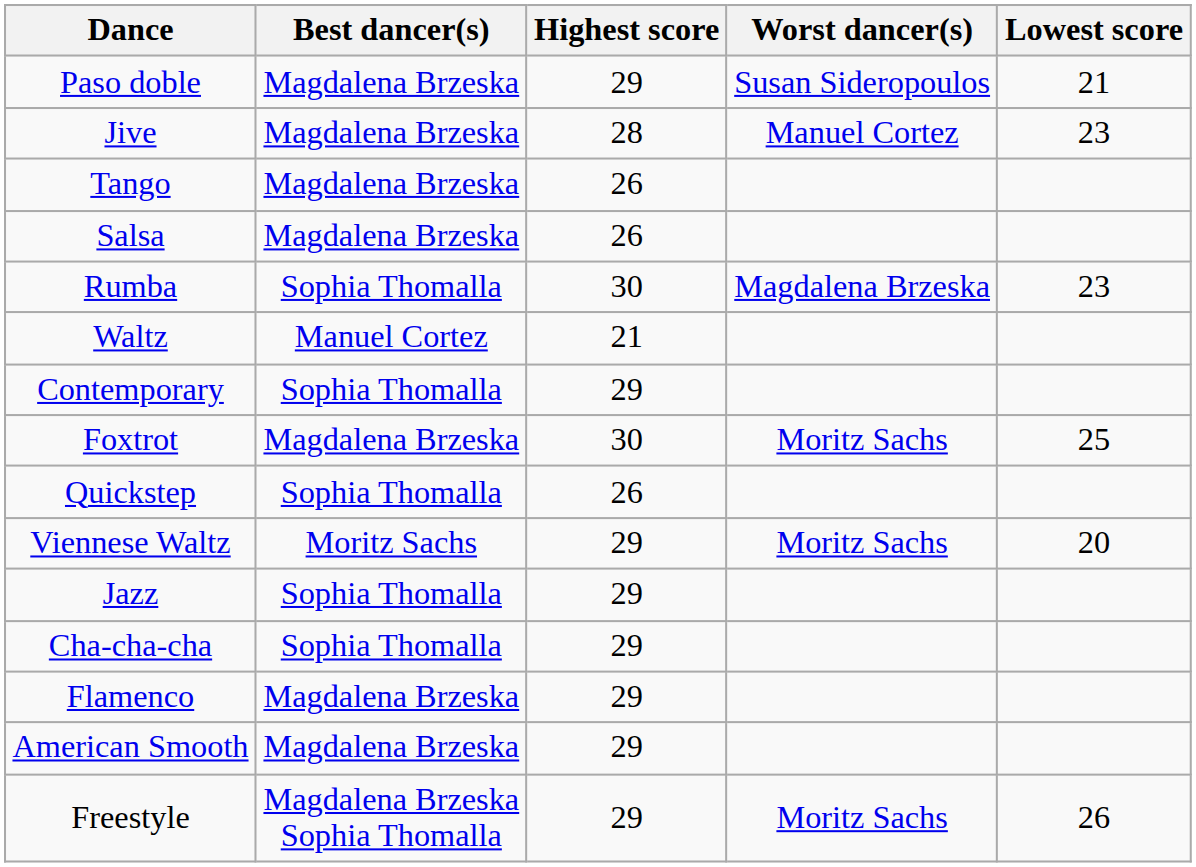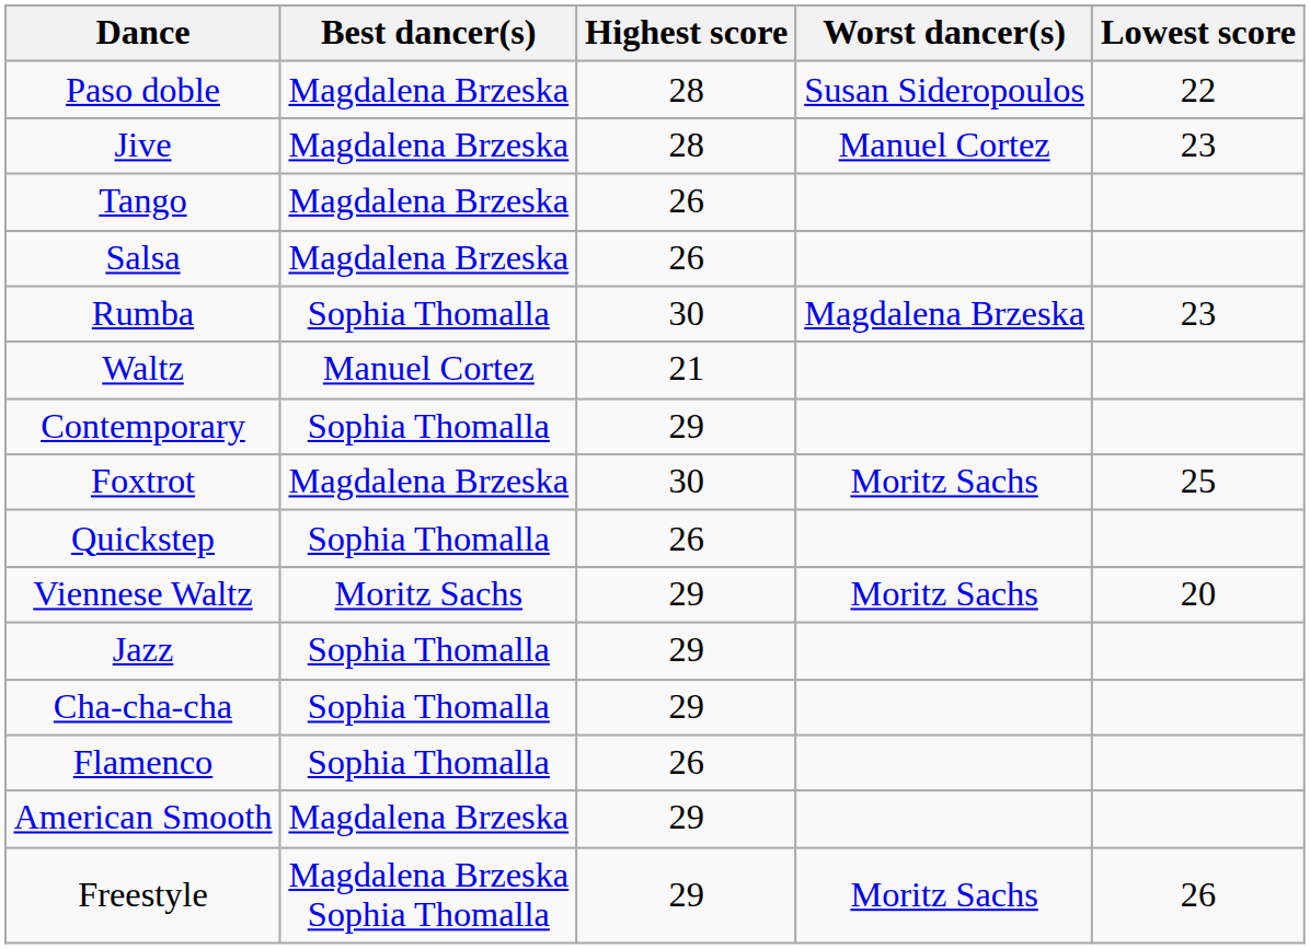Paso doble | Highest score: 29 -> 28
Paso doble | Lowest score: 21 -> 22
Flamenco | Best dancer(s): Magdalena Brzeska -> Sophia Thomalla
Flamenco | Highest score: 29 -> 26
